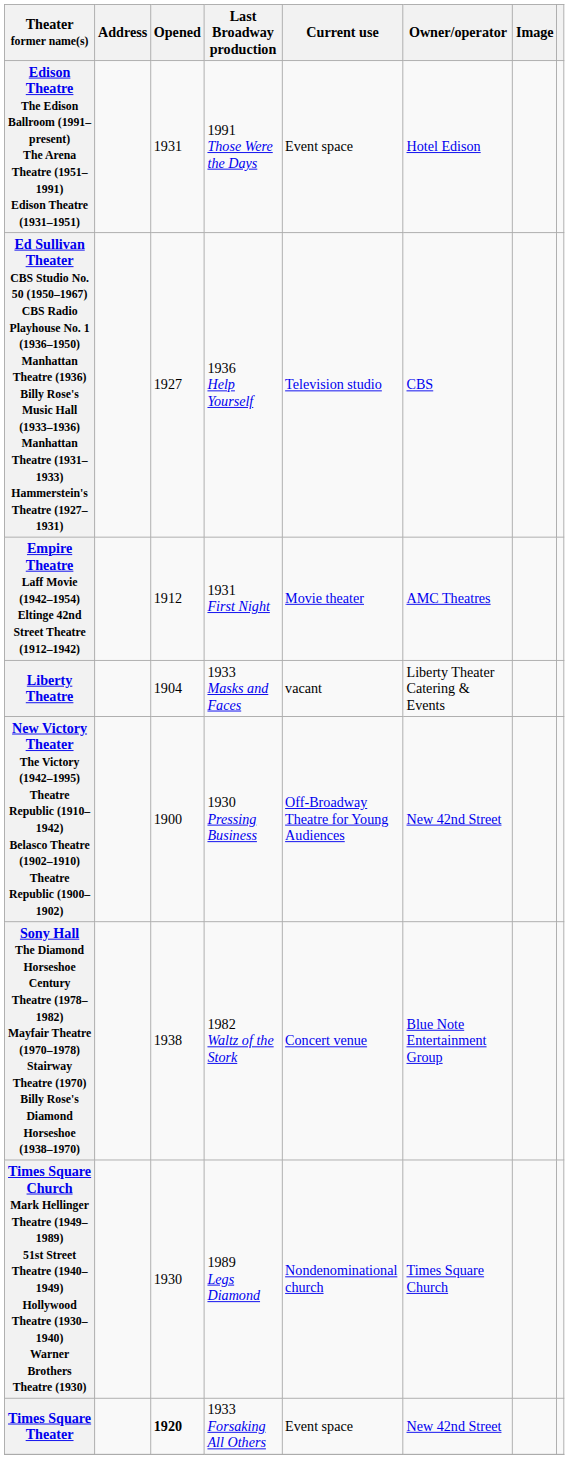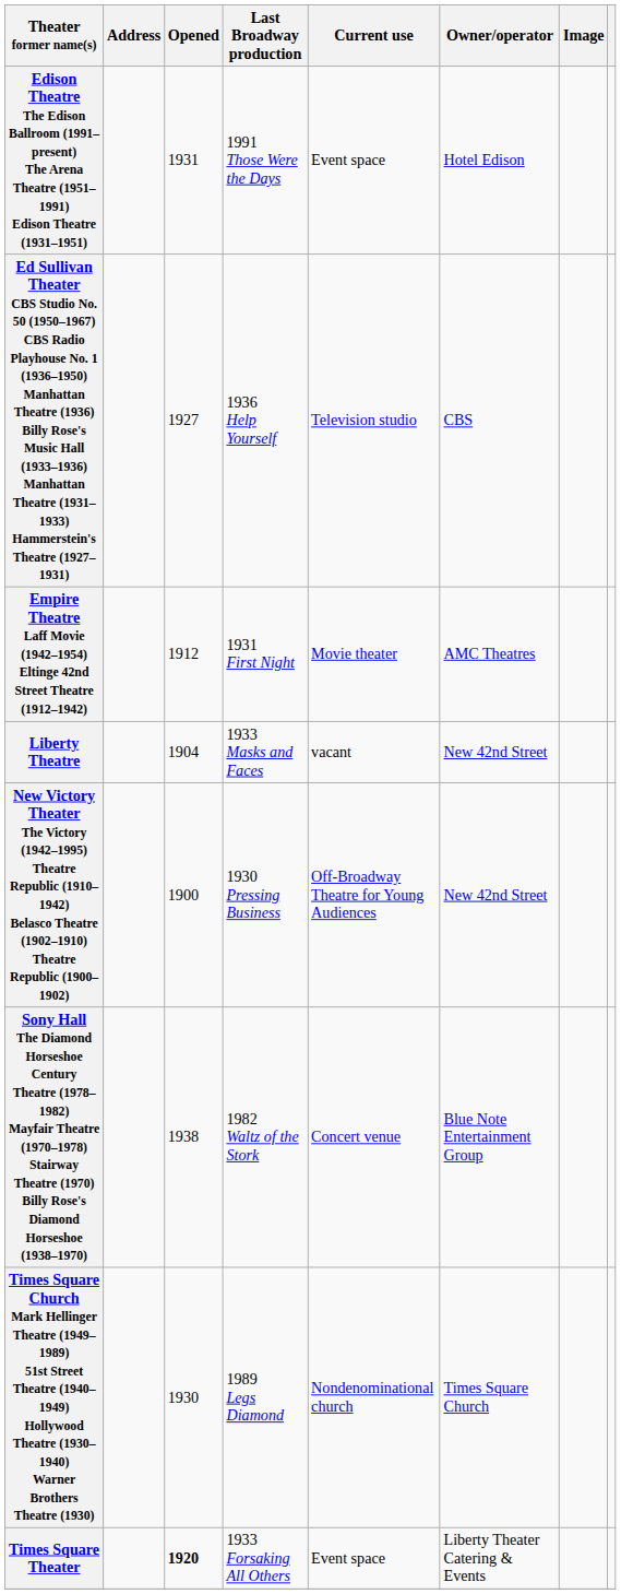Liberty Theatre | Owner/operator: Liberty Theater Catering & Events -> New 42nd Street
Times Square Theater | Owner/operator: New 42nd Street -> Liberty Theater Catering & Events
